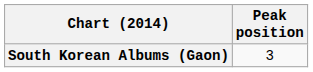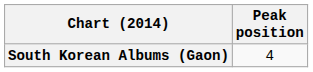South Korean Albums (Gaon) | Peak position: 3 -> 4
